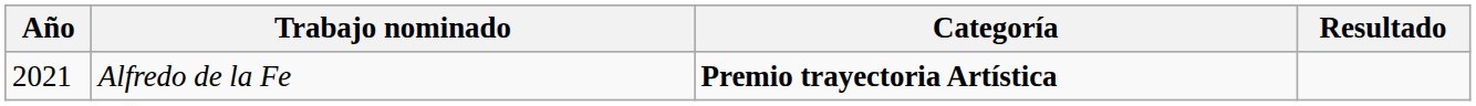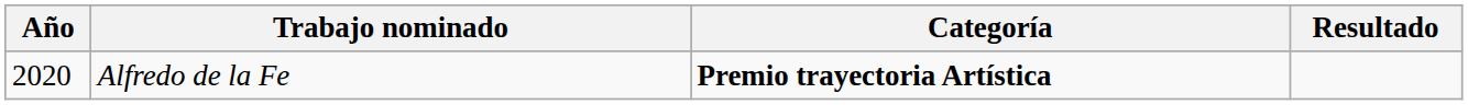Alfredo de la Fe | Año: 2021 -> 2020
